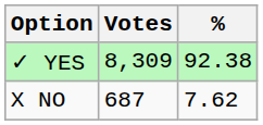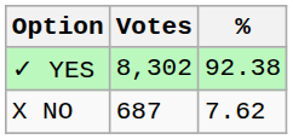✓ YES | Votes: 8,309 -> 8,302
